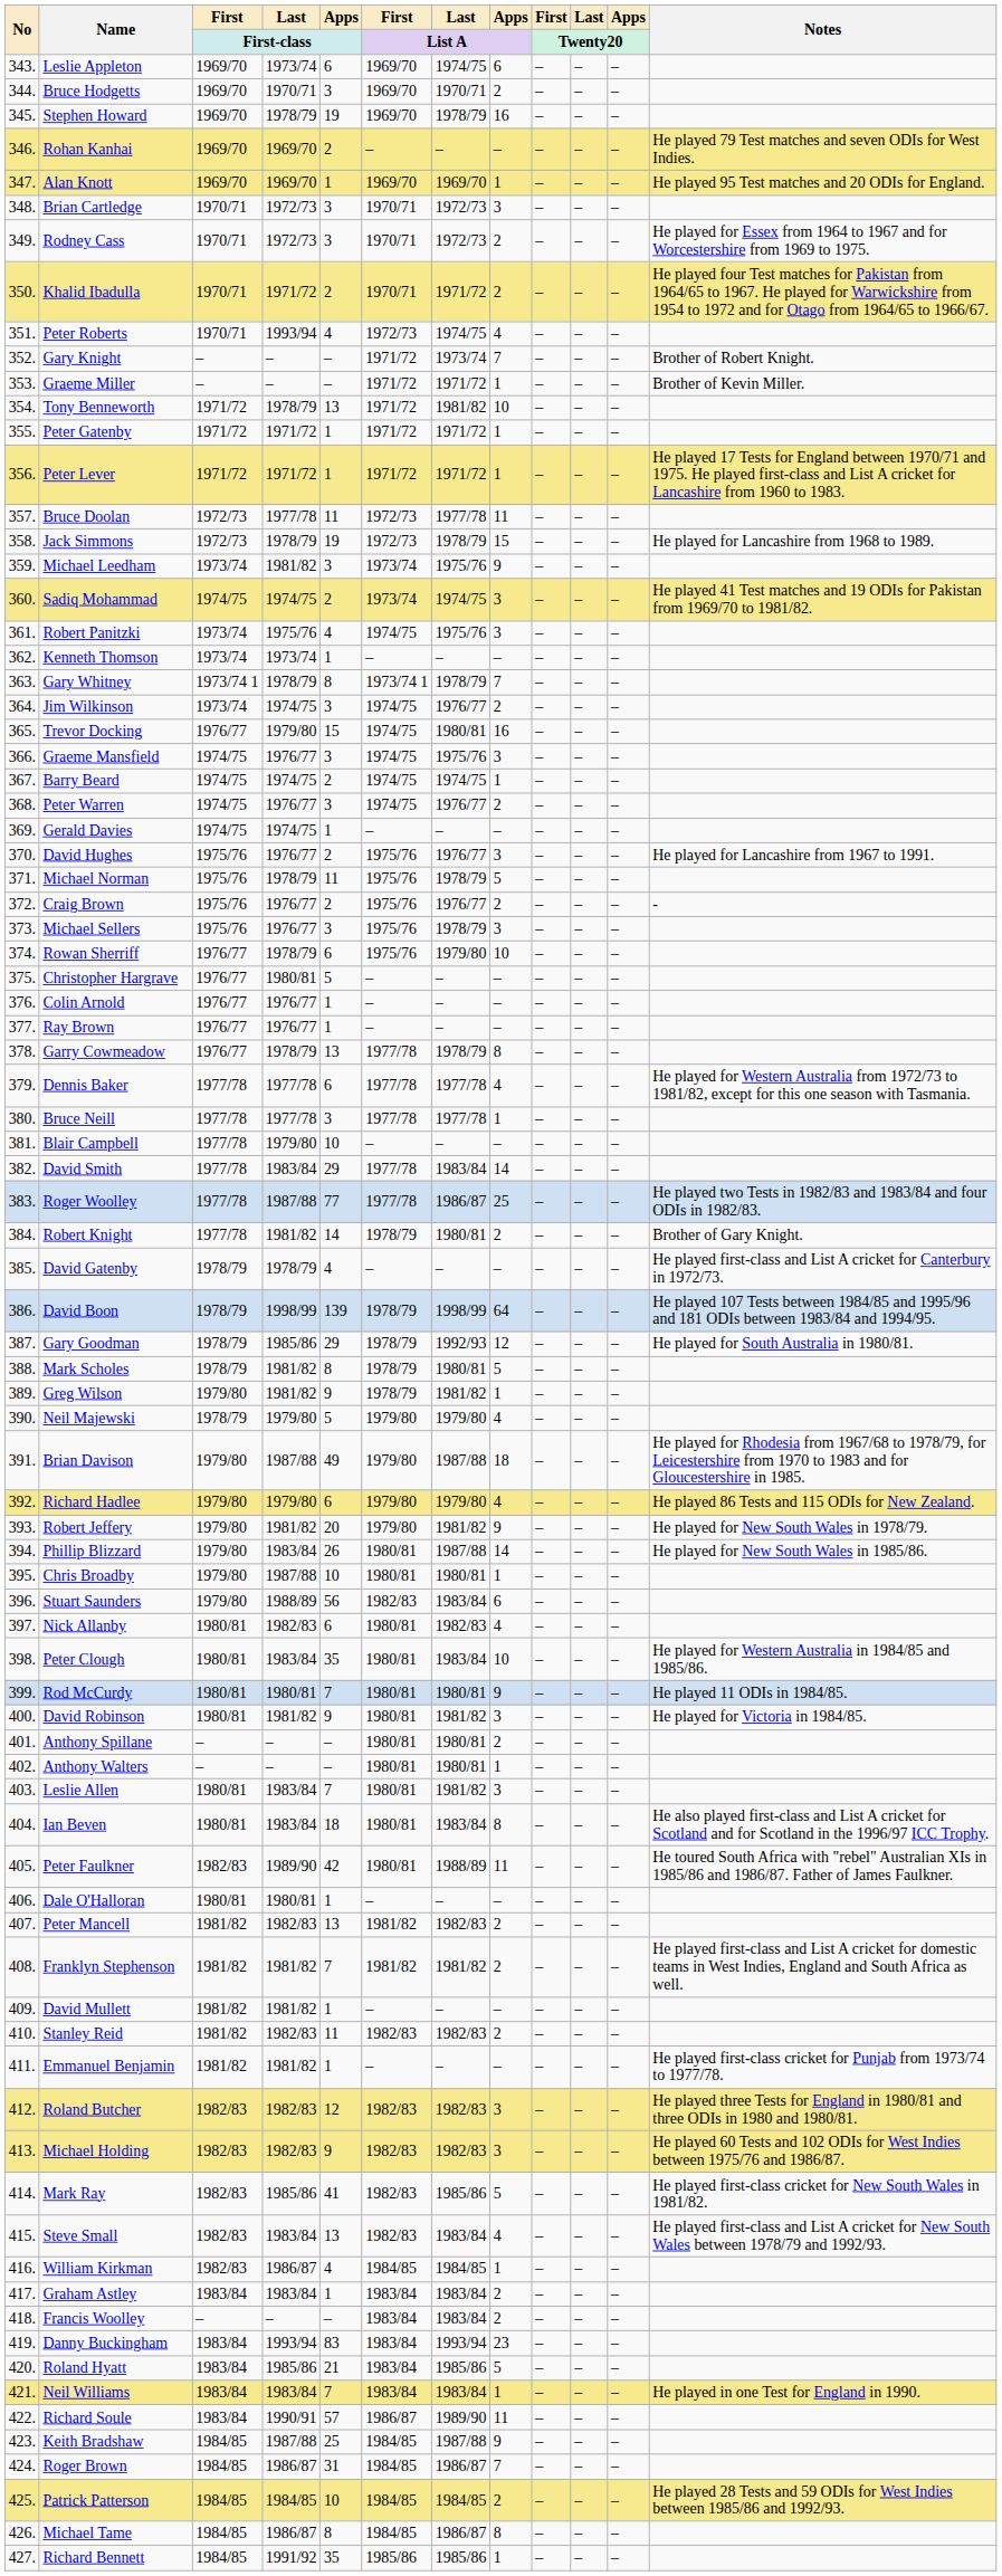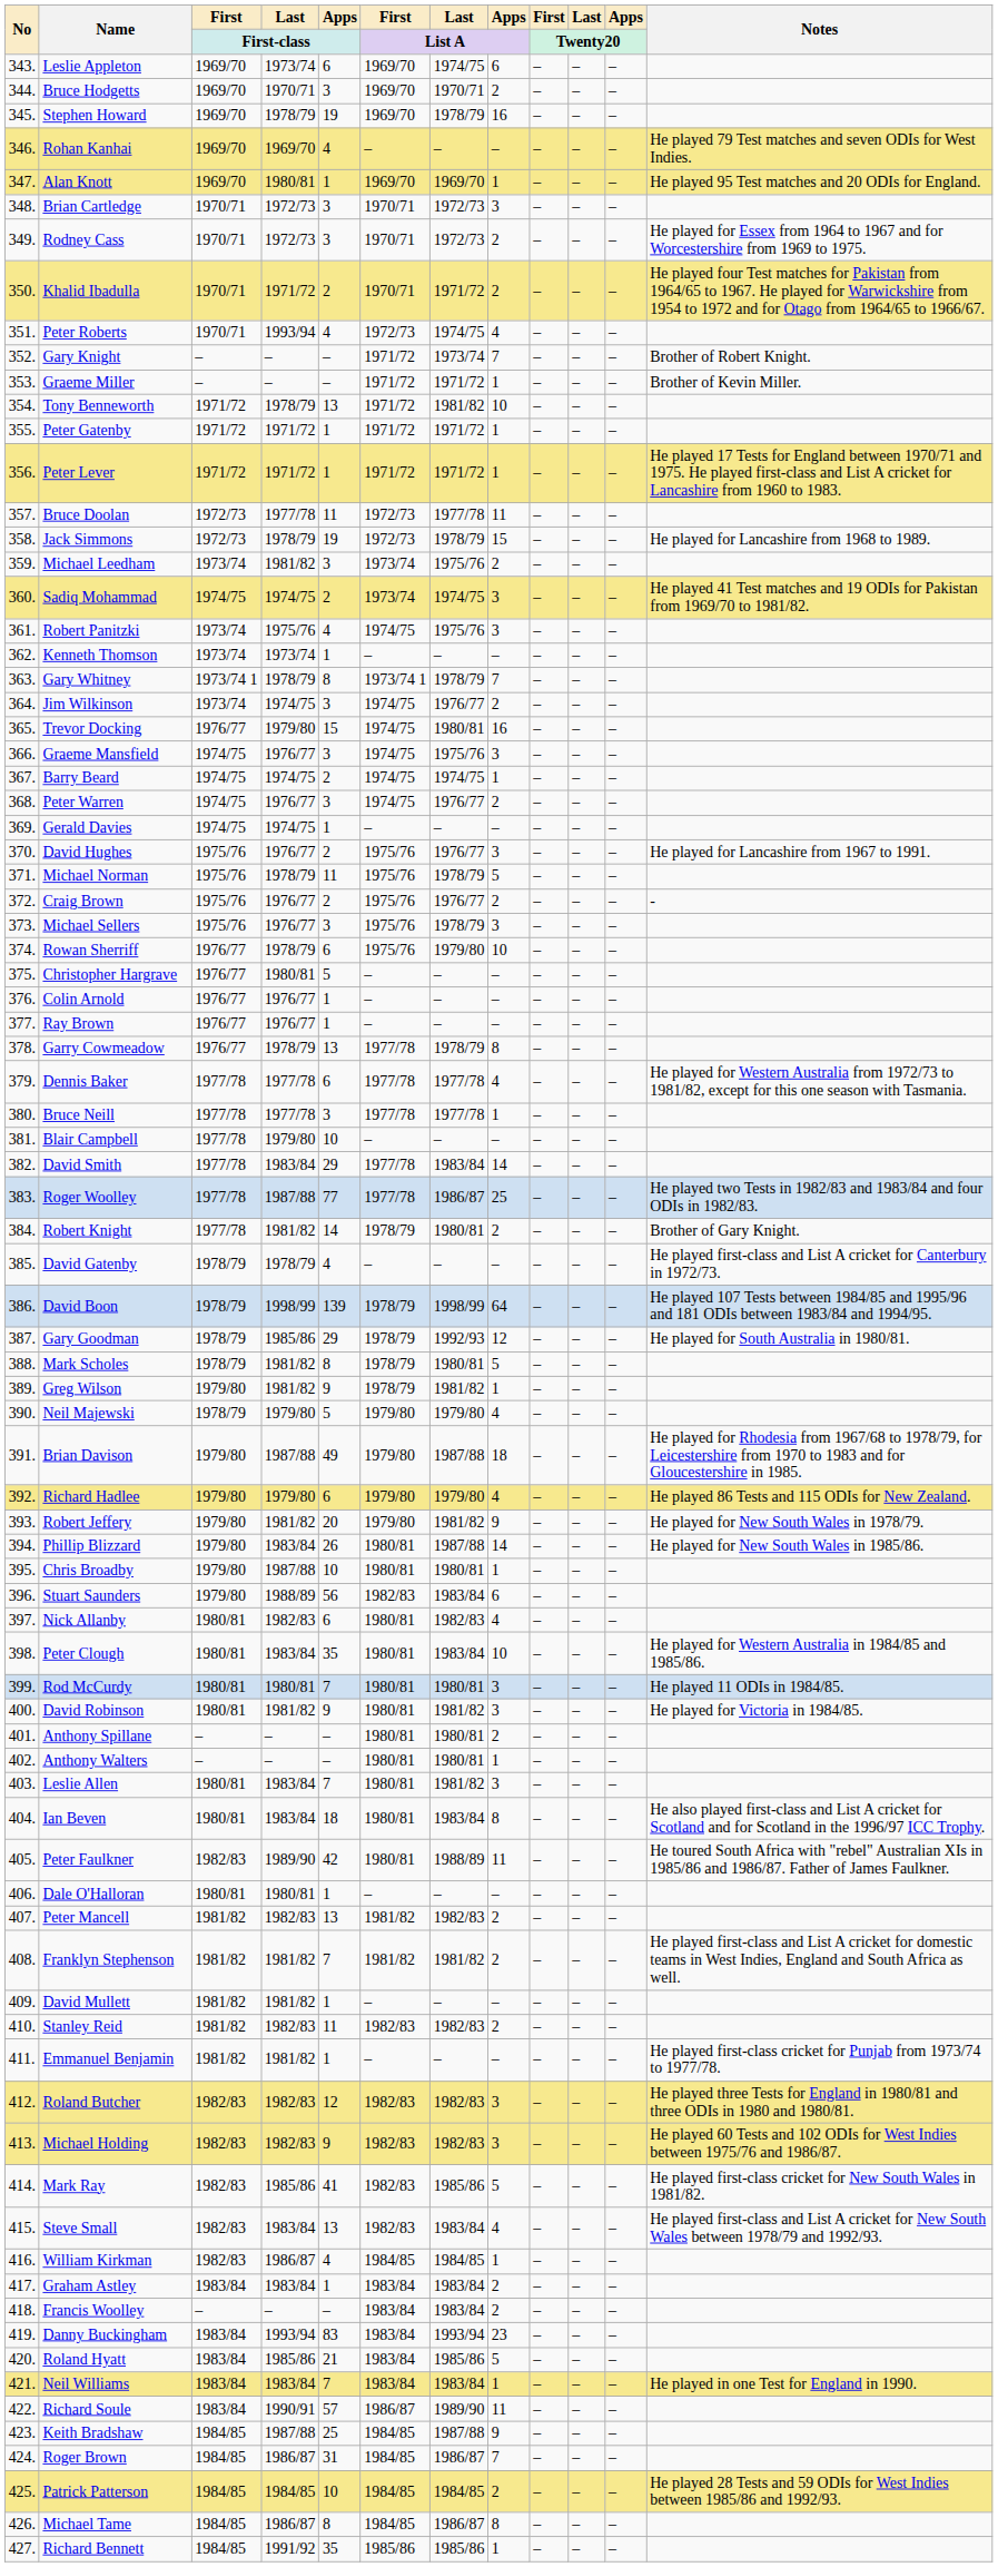Rohan Kanhai | Apps / First-class: 2 -> 4
Alan Knott | Last / First-class: 1969/70 -> 1980/81
Michael Leedham | Apps / List A: 9 -> 2
Rod McCurdy | Apps / List A: 9 -> 3
